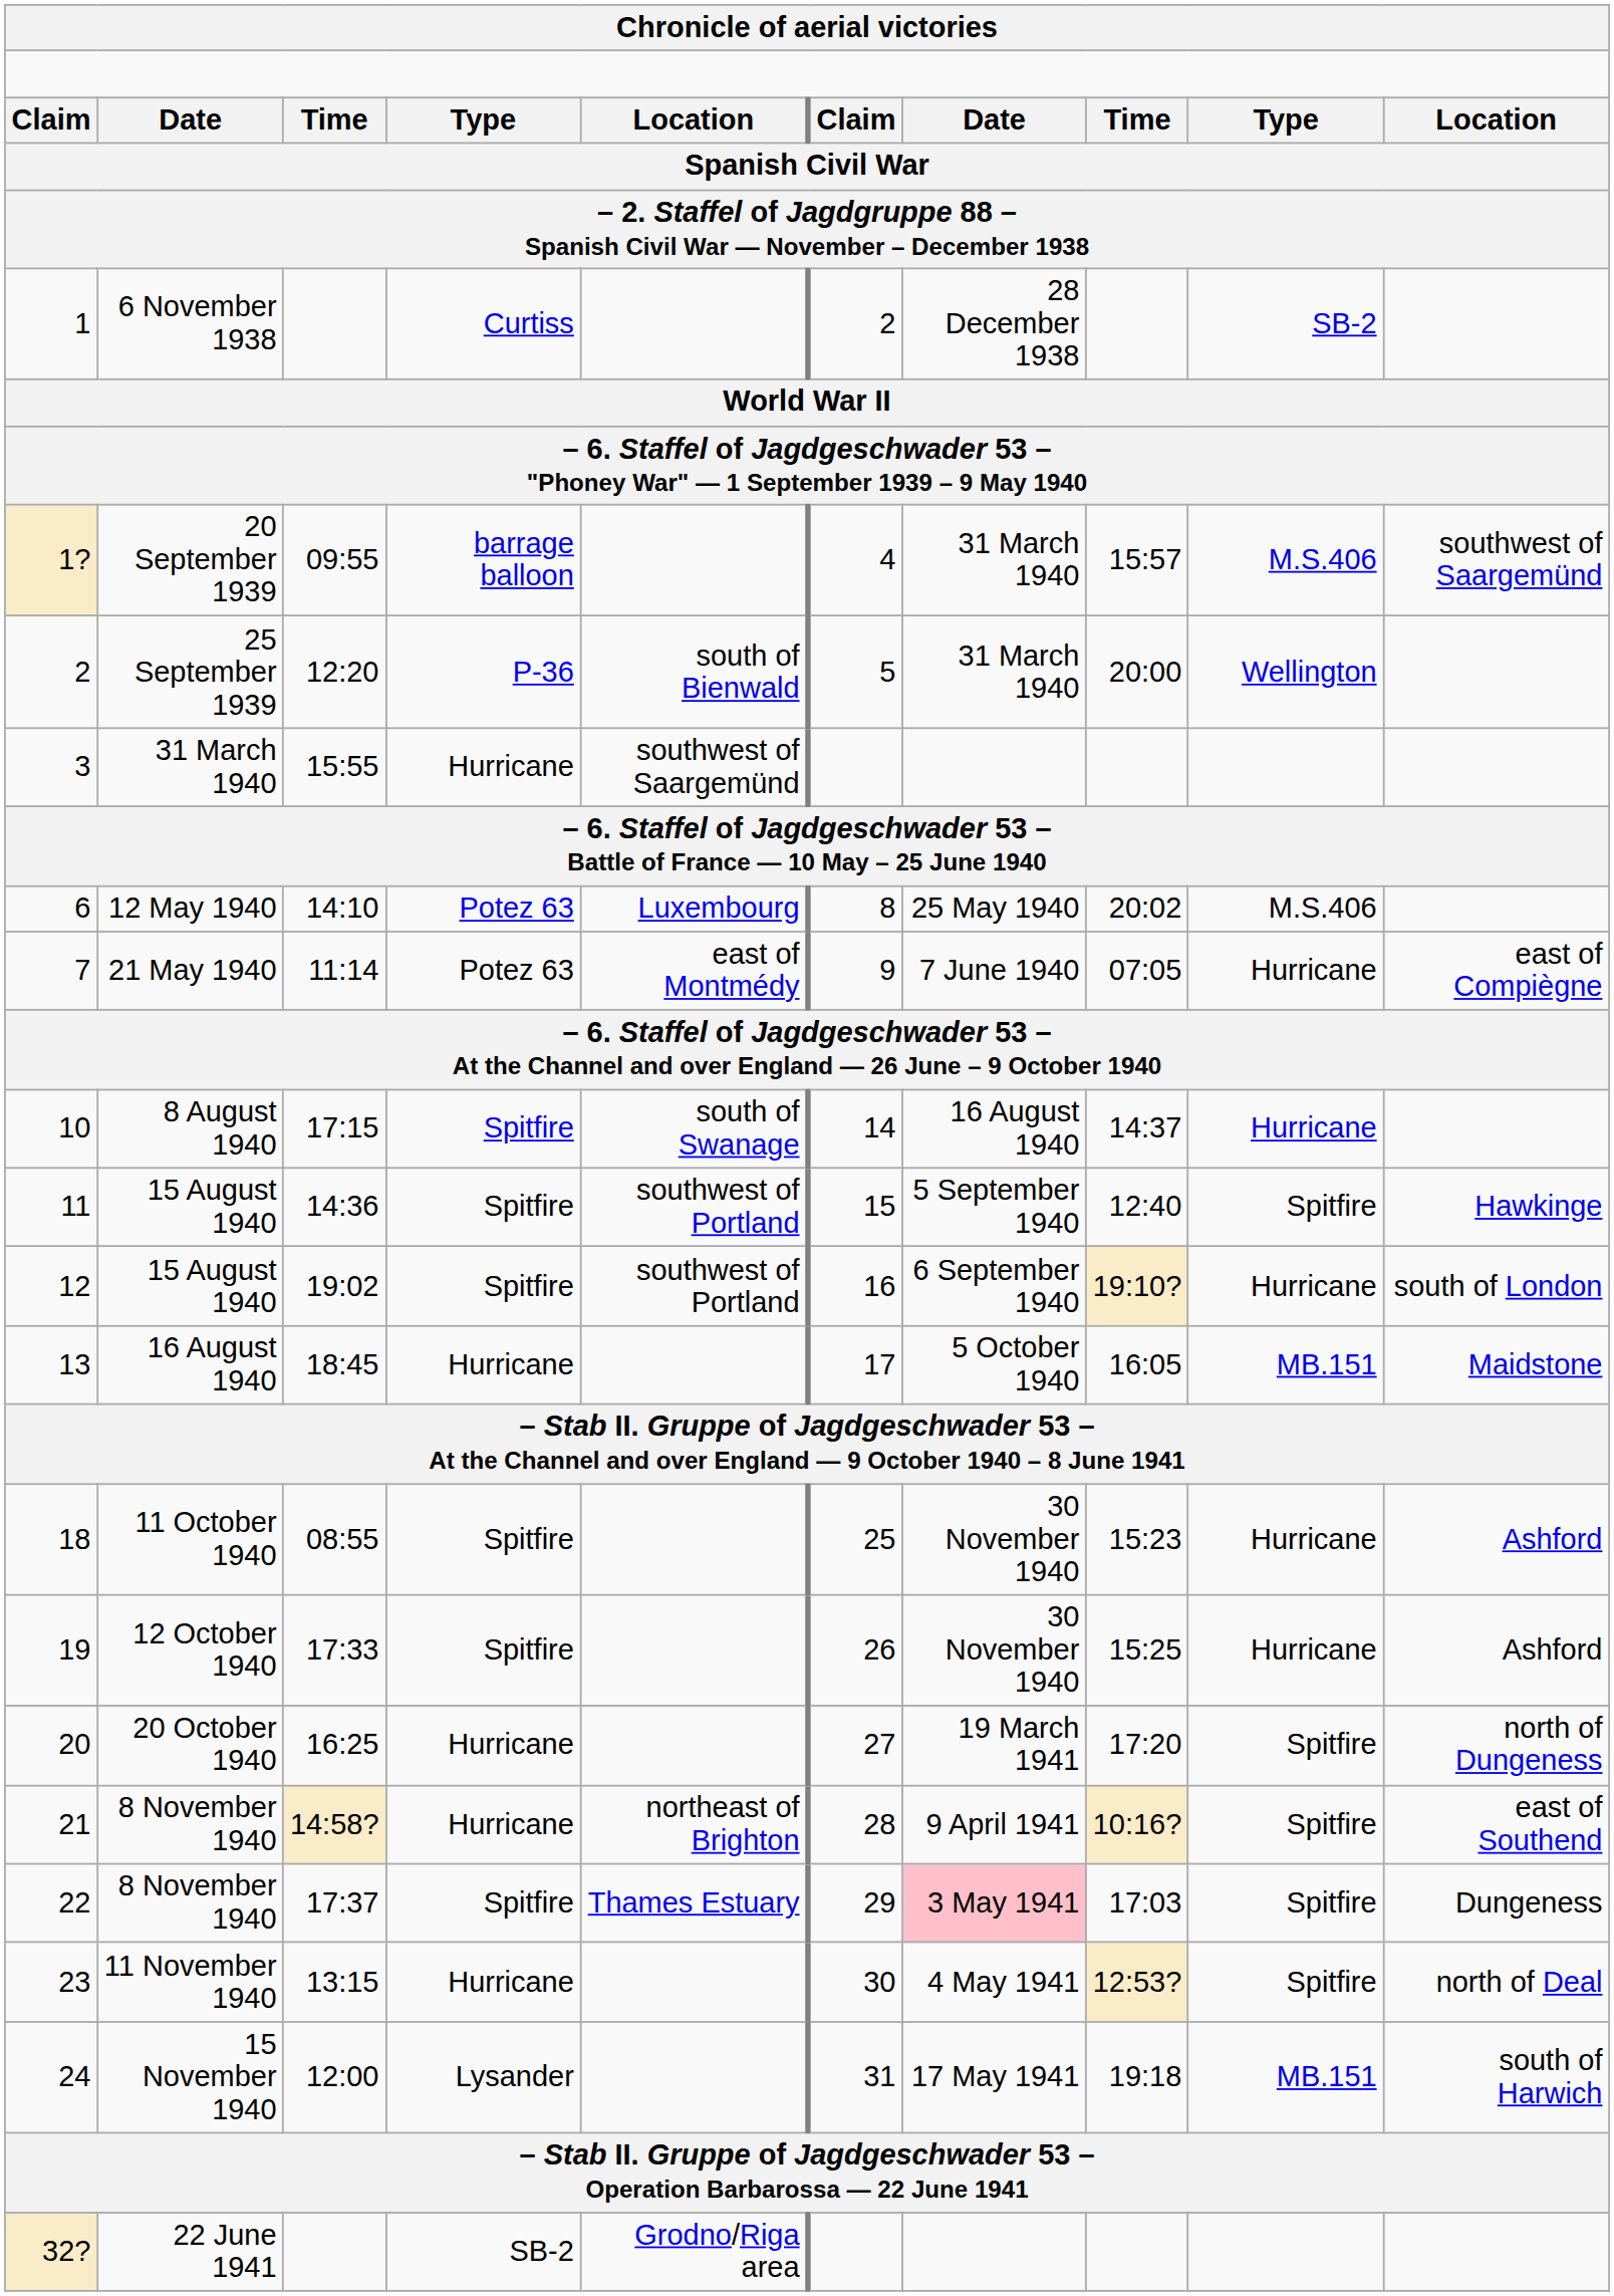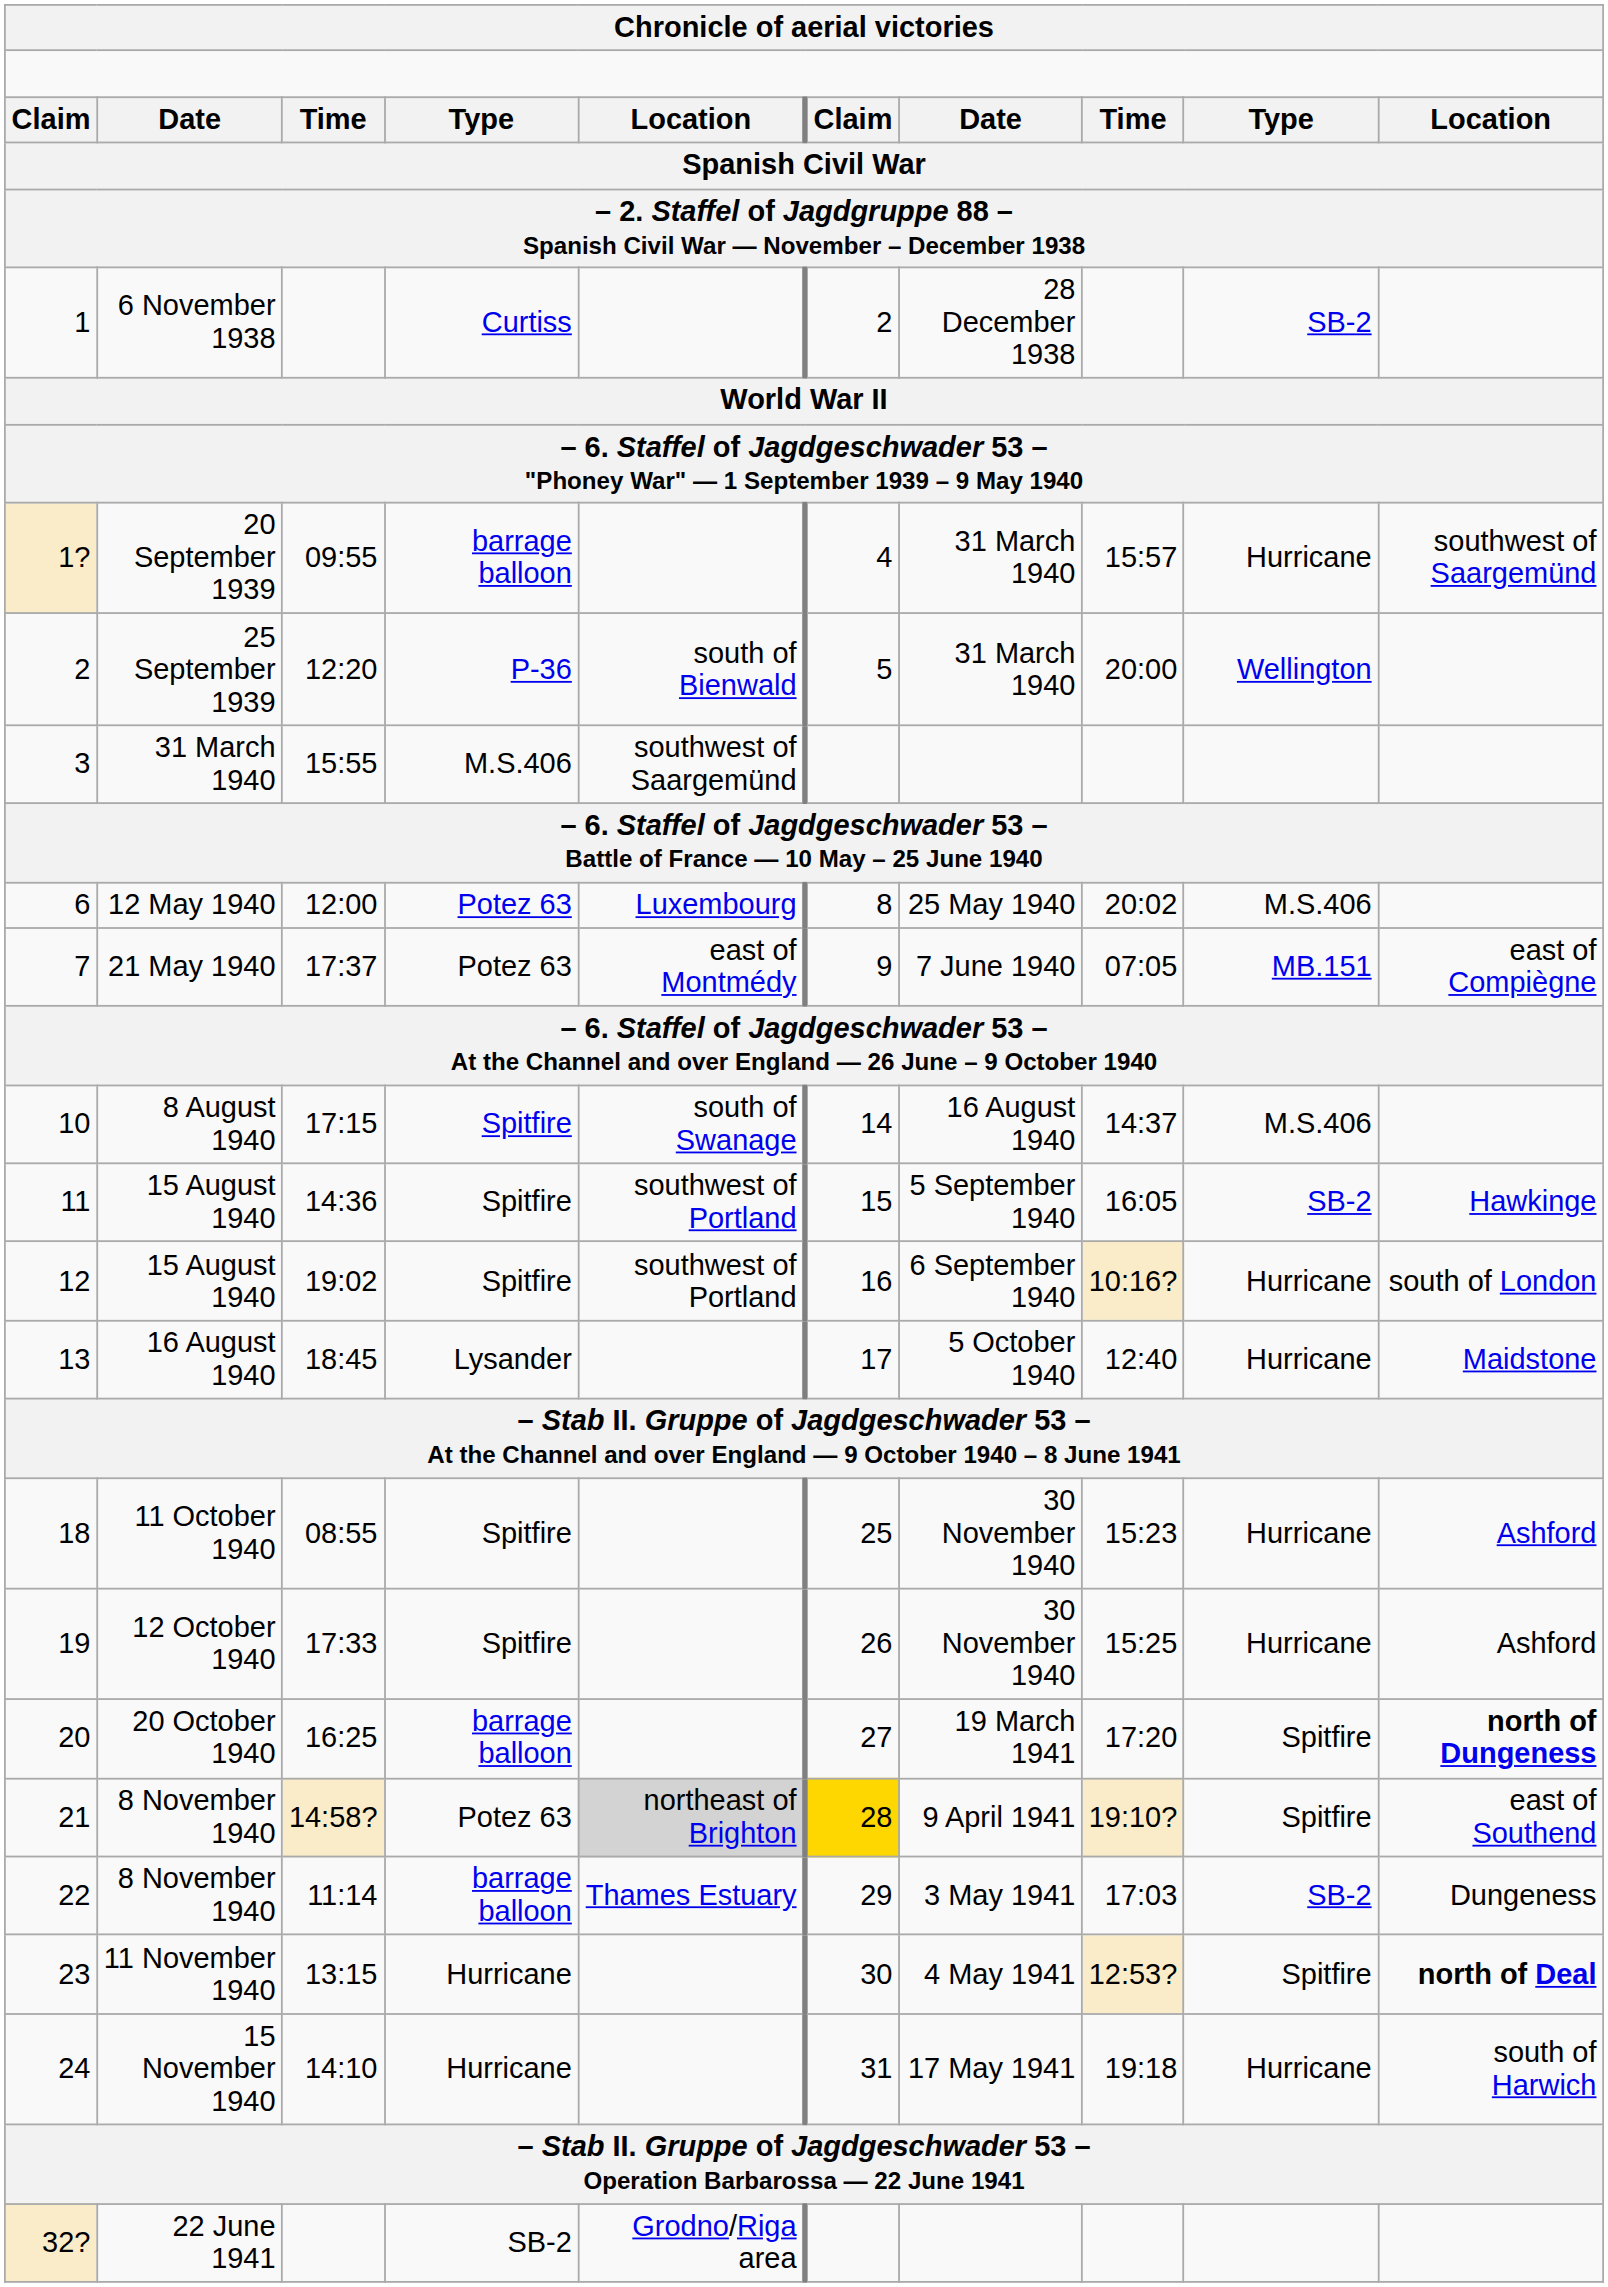1? | column 9: M.S.406 -> Hurricane
3 | column 4: Hurricane -> M.S.406
6 | column 3: 14:10 -> 12:00
7 | column 3: 11:14 -> 17:37
7 | column 9: Hurricane -> MB.151
10 | column 9: Hurricane -> M.S.406
11 | column 8: 12:40 -> 16:05
11 | column 9: Spitfire -> SB-2
12 | column 8: 19:10? -> 10:16?
13 | column 4: Hurricane -> Lysander
13 | column 8: 16:05 -> 12:40
13 | column 9: MB.151 -> Hurricane
20 | column 4: Hurricane -> barrage balloon
20 | column 10: normal -> bold
21 | column 4: Hurricane -> Potez 63
21 | column 5: no background -> lightgrey background
21 | column 6: no background -> gold background
21 | column 8: 10:16? -> 19:10?
22 | column 3: 17:37 -> 11:14
22 | column 4: Spitfire -> barrage balloon
22 | column 7: pink background -> no background
22 | column 9: Spitfire -> SB-2
23 | column 10: normal -> bold
24 | column 3: 12:00 -> 14:10
24 | column 4: Lysander -> Hurricane
24 | column 9: MB.151 -> Hurricane
